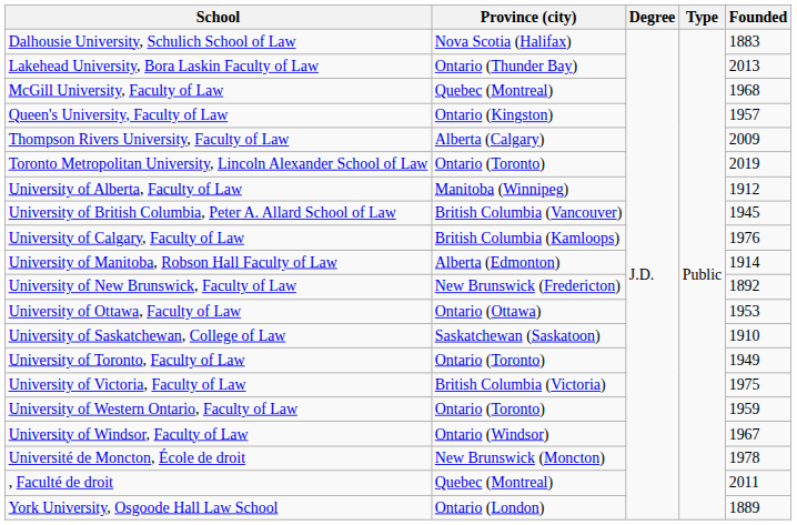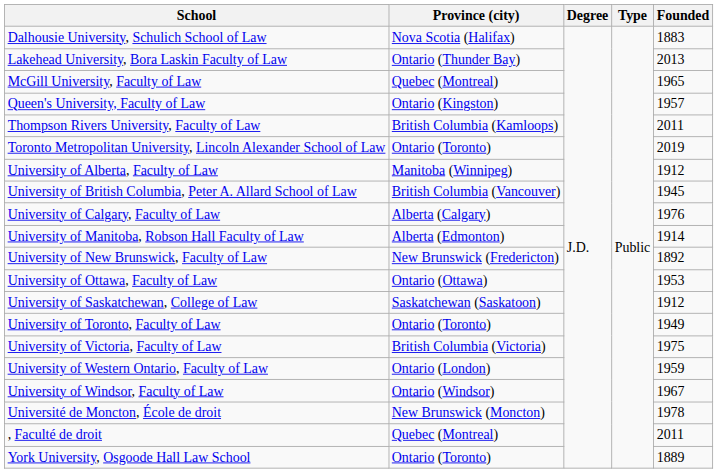McGill University, Faculty of Law | Founded: 1968 -> 1965
Thompson Rivers University, Faculty of Law | Province (city): Alberta (Calgary) -> British Columbia (Kamloops)
Thompson Rivers University, Faculty of Law | Founded: 2009 -> 2011
University of Calgary, Faculty of Law | Province (city): British Columbia (Kamloops) -> Alberta (Calgary)
University of Saskatchewan, College of Law | Founded: 1910 -> 1912
University of Western Ontario, Faculty of Law | Province (city): Ontario (Toronto) -> Ontario (London)
York University, Osgoode Hall Law School | Province (city): Ontario (London) -> Ontario (Toronto)
